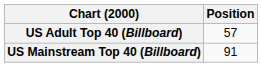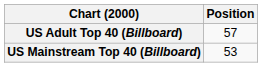US Mainstream Top 40 (Billboard) | Position: 91 -> 53
